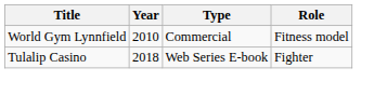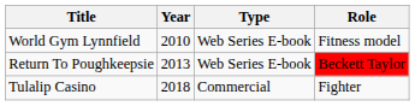World Gym Lynnfield | Type: Commercial -> Web Series E-book
+ row: Return To Poughkeepsie | 2013 | Web Series E-book | Beckett Taylor
Tulalip Casino | Type: Web Series E-book -> Commercial
